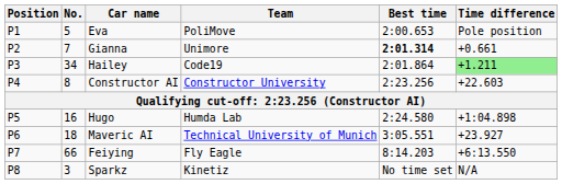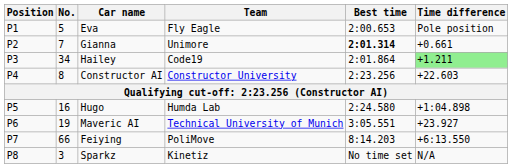Eva | Team: PoliMove -> Fly Eagle
Maveric AI | No.: 18 -> 19
Feiying | Team: Fly Eagle -> PoliMove
